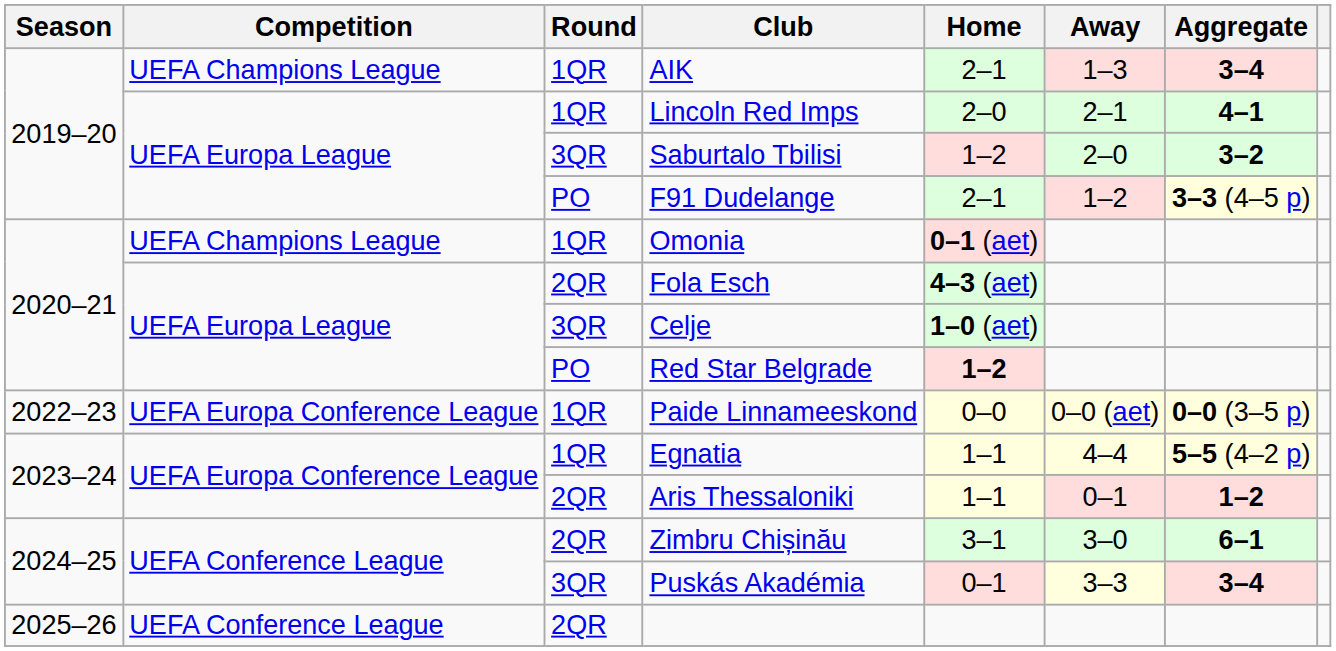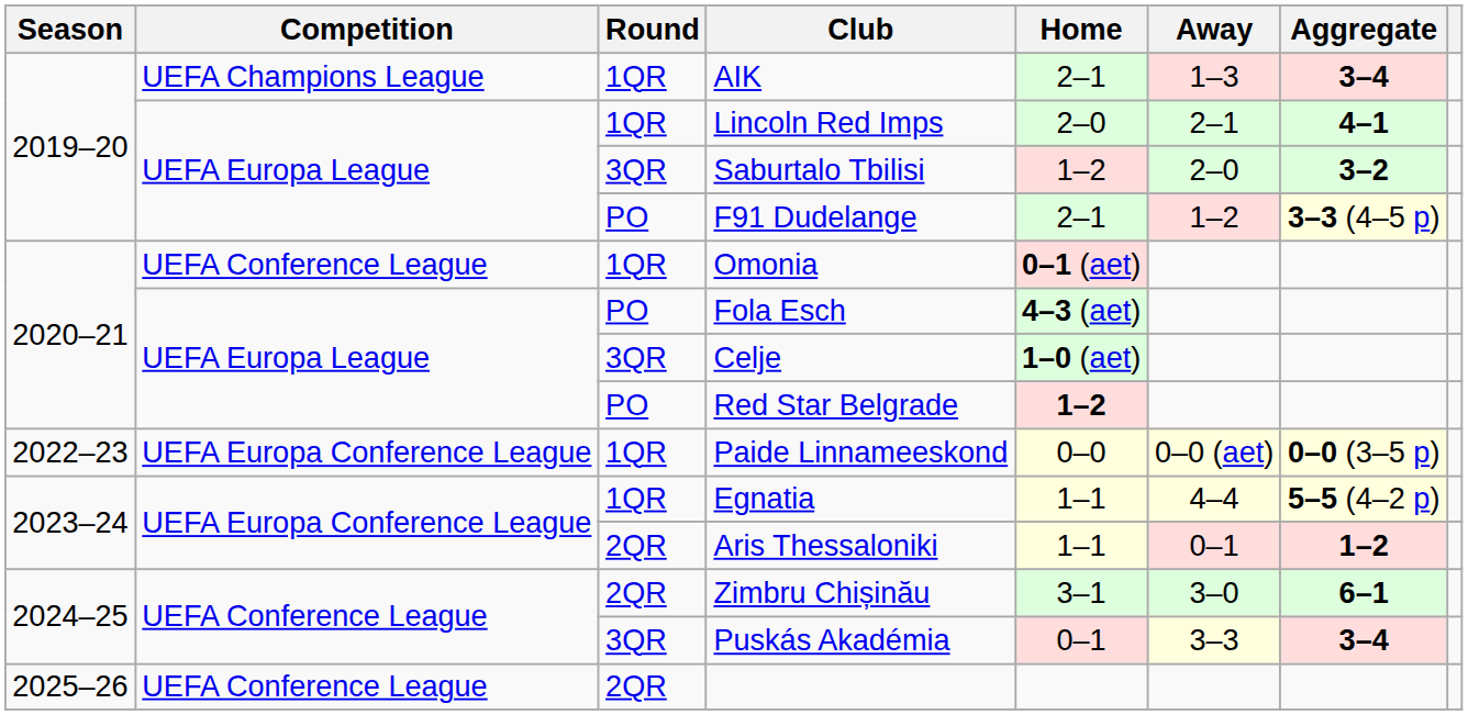Omonia | Competition: UEFA Champions League -> UEFA Conference League
Fola Esch | Round: 2QR -> PO
